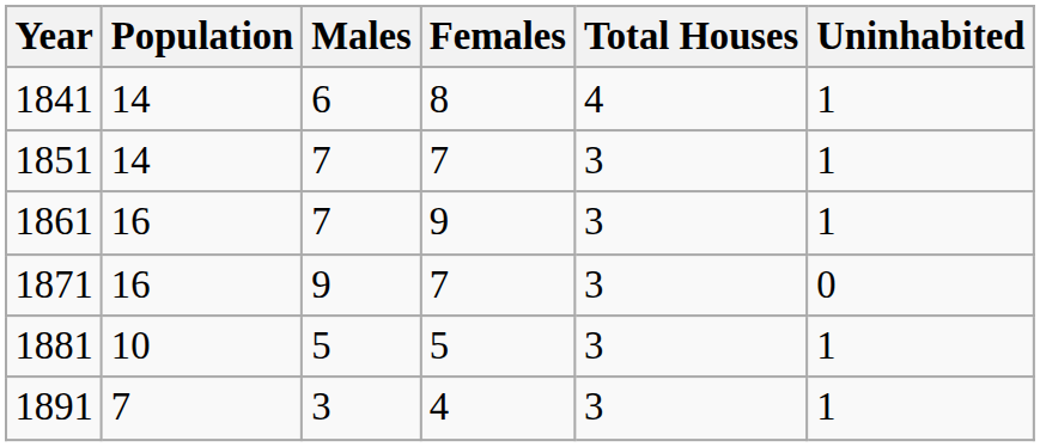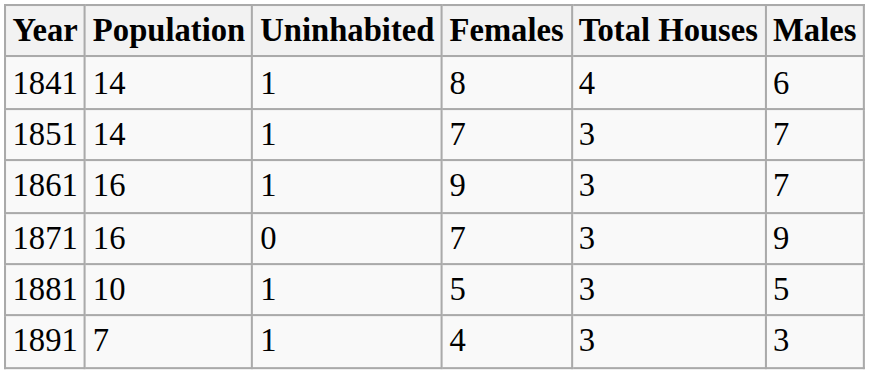columns swapped: Males <-> Uninhabited
